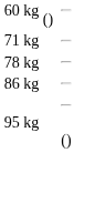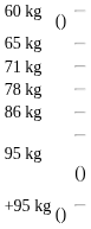+ row: 65 kg
+ row: +95 kg | ()
